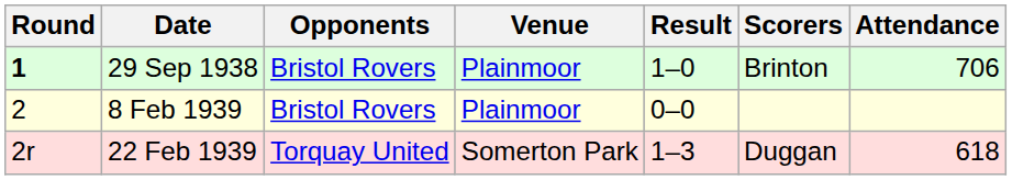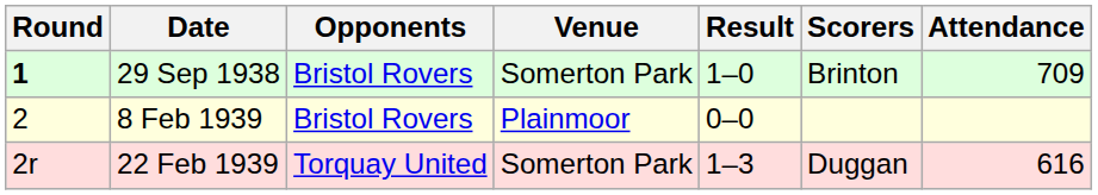29 Sep 1938 | Venue: Plainmoor -> Somerton Park
29 Sep 1938 | Attendance: 706 -> 709
22 Feb 1939 | Attendance: 618 -> 616
